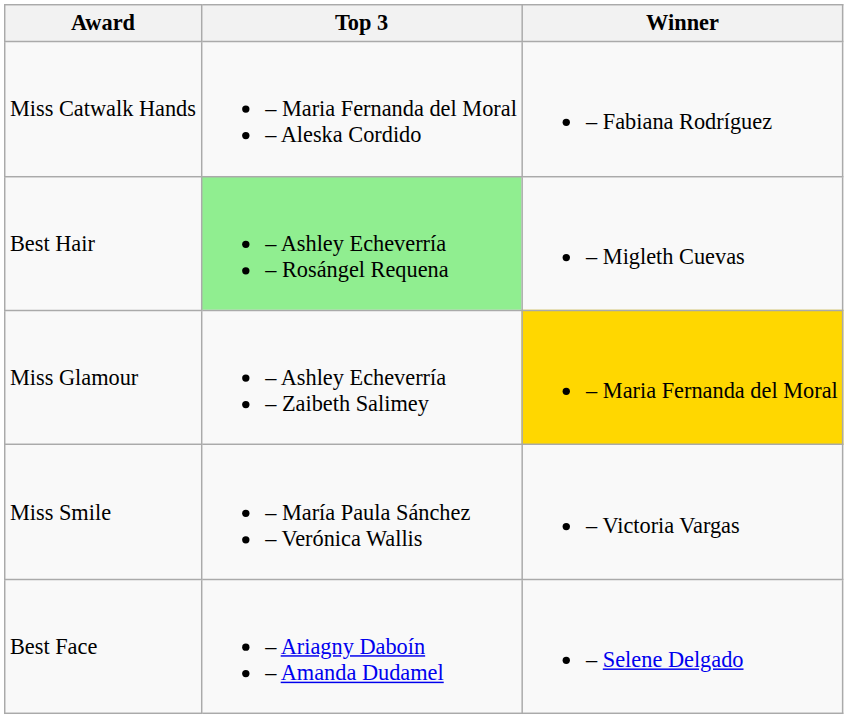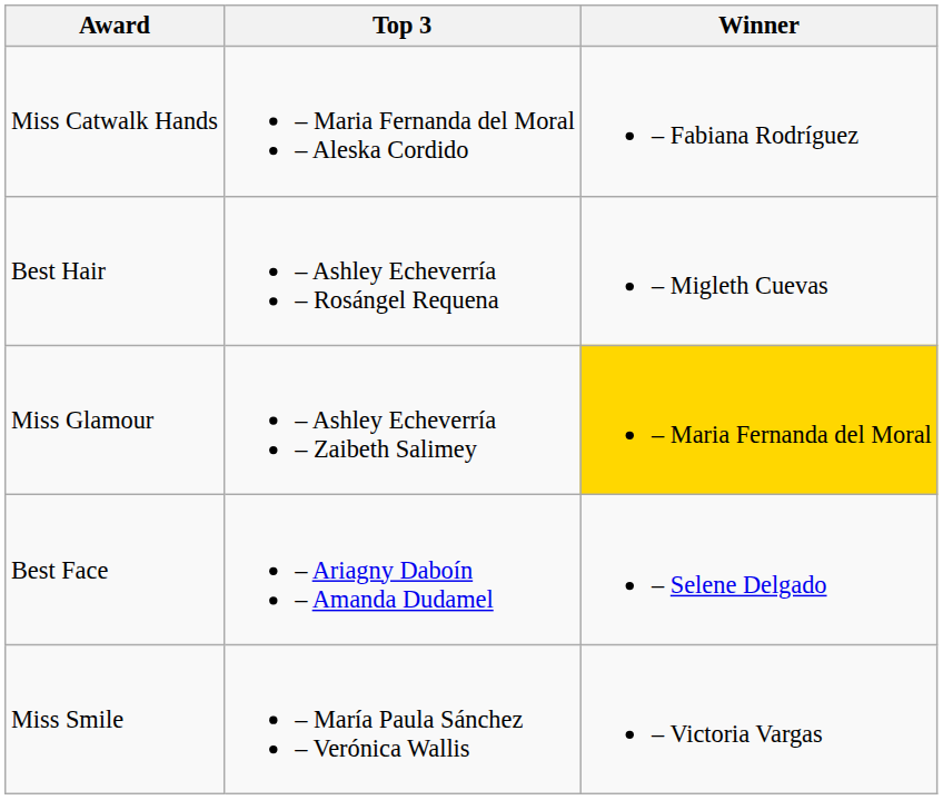Best Hair | Top 3: lightgreen background -> no background
rows swapped: Miss Smile <-> Best Face
